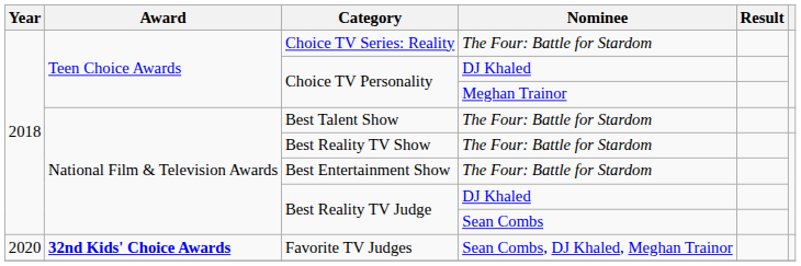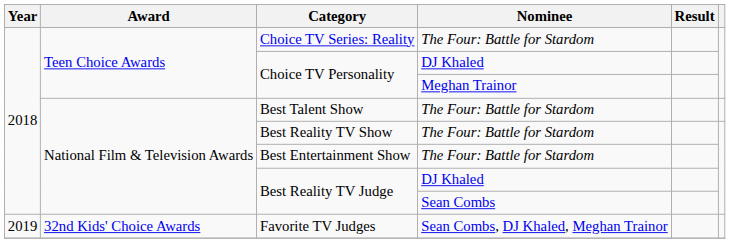Favorite TV Judges | Year: 2020 -> 2019
Favorite TV Judges | Award: bold -> normal
